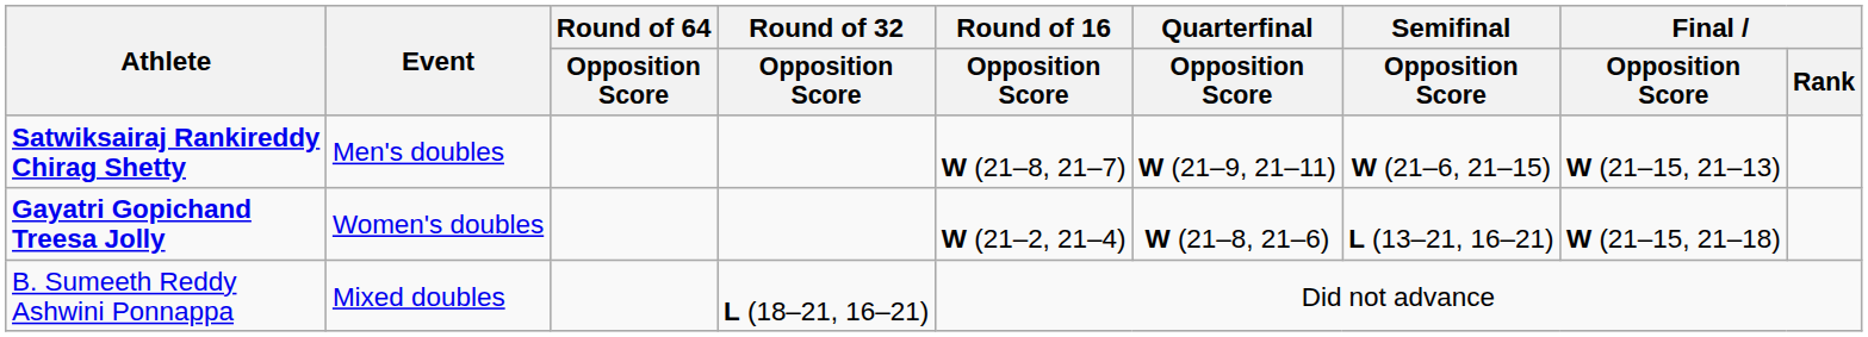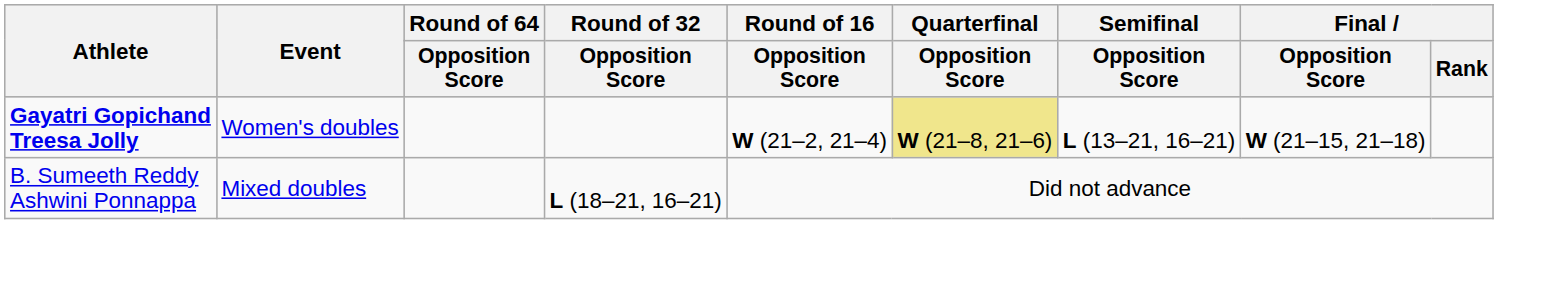- row: Satwiksairaj Rankireddy Chirag Shetty | Men's doubles | W (21–8, 21–7) | W (21–9, 21–11) | W (21–6, 21–15) | W (21–15, 21–13)
Gayatri Gopichand Treesa Jolly | Quarterfinal / Opposition Score: no background -> khaki background
